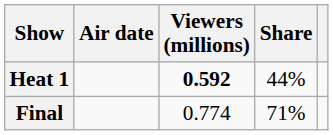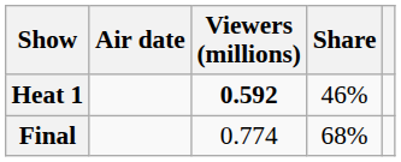Heat 1 | Share: 44% -> 46%
Final | Share: 71% -> 68%
